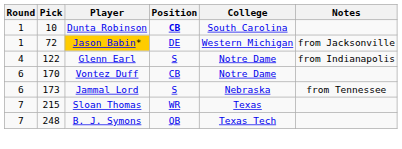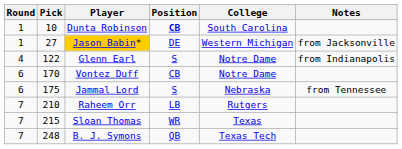Jason Babin* | Pick: 72 -> 27
Jammal Lord | Pick: 173 -> 175
+ row: 7 | 210 | Raheem Orr | LB | Rutgers
